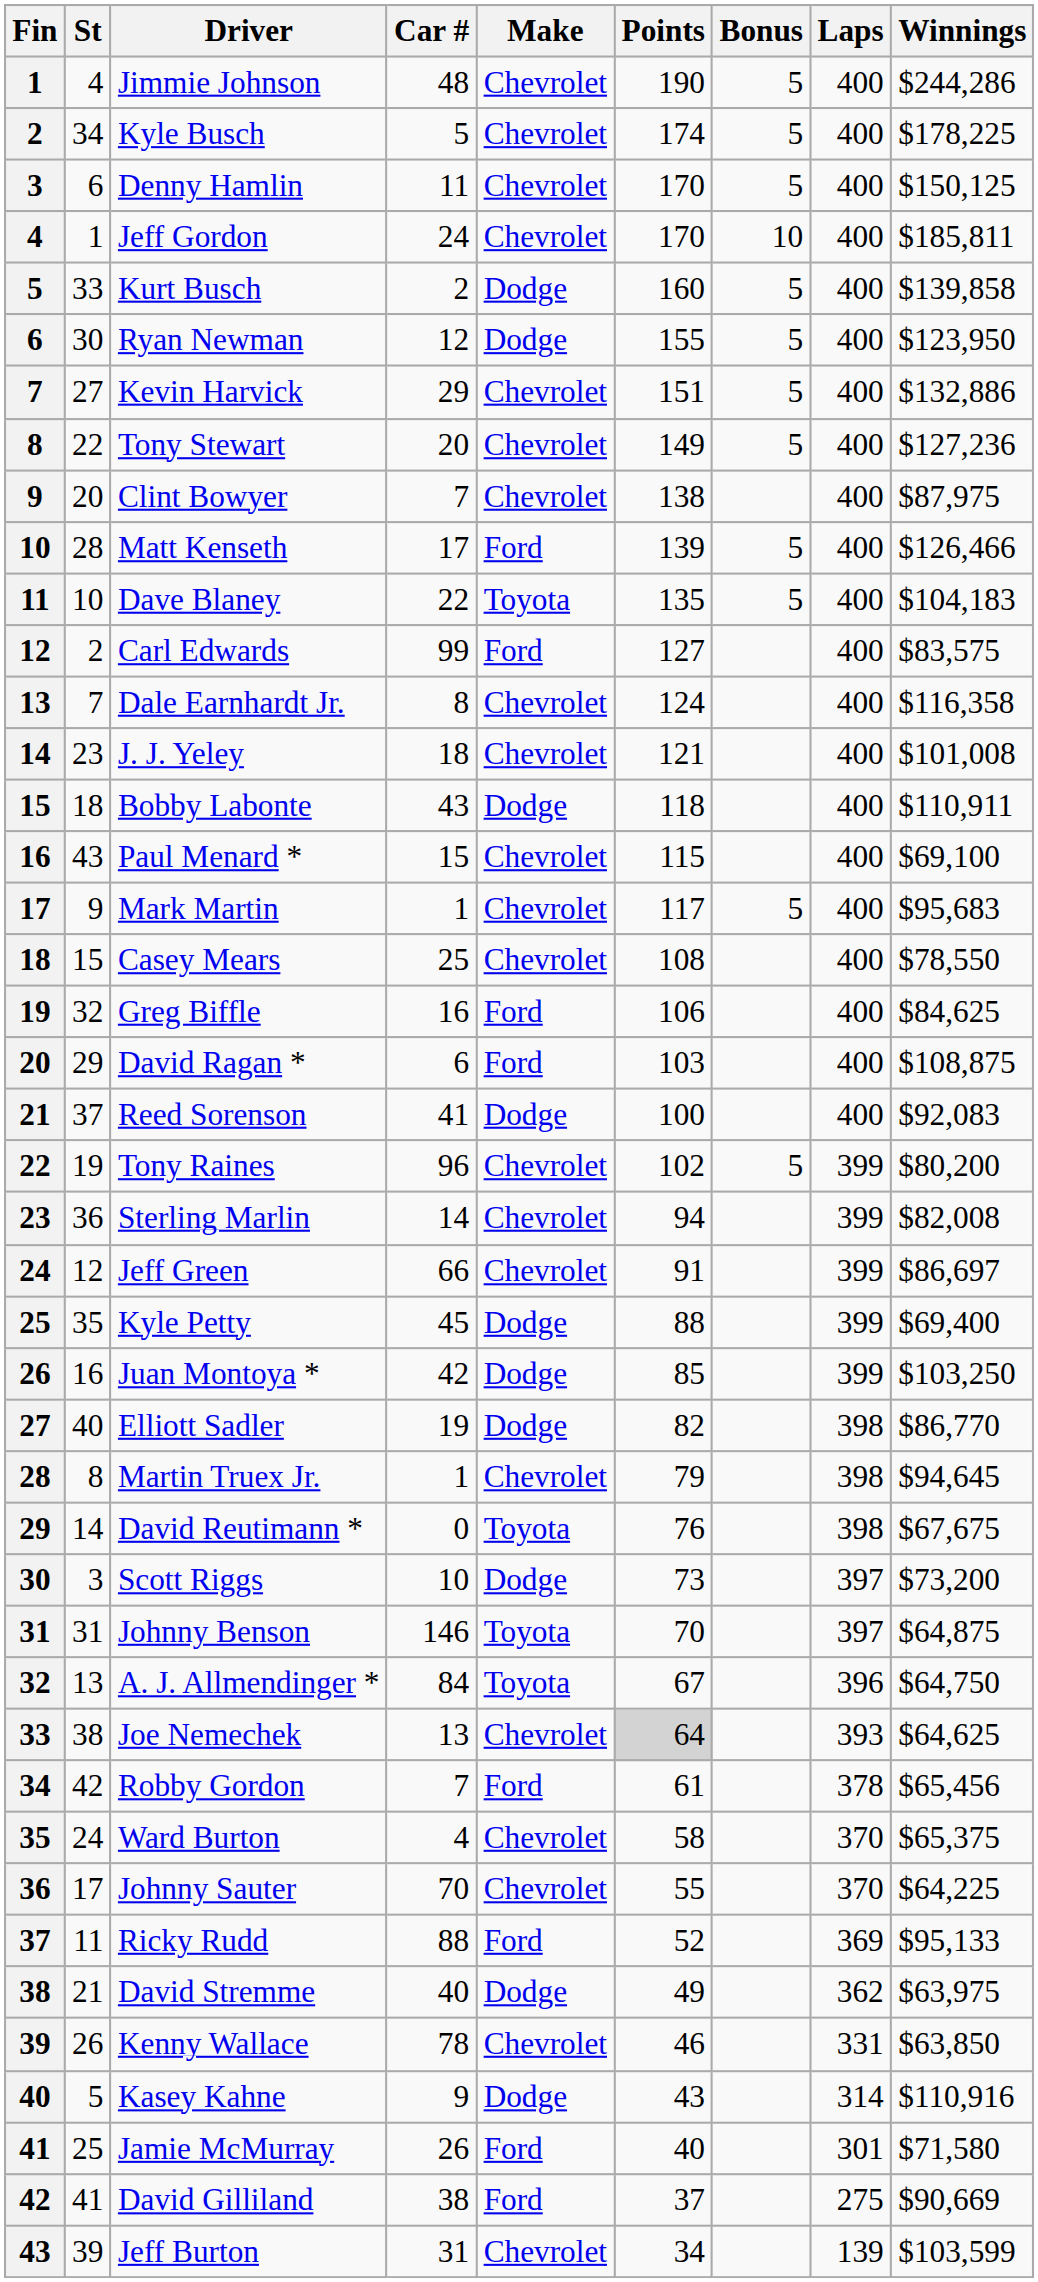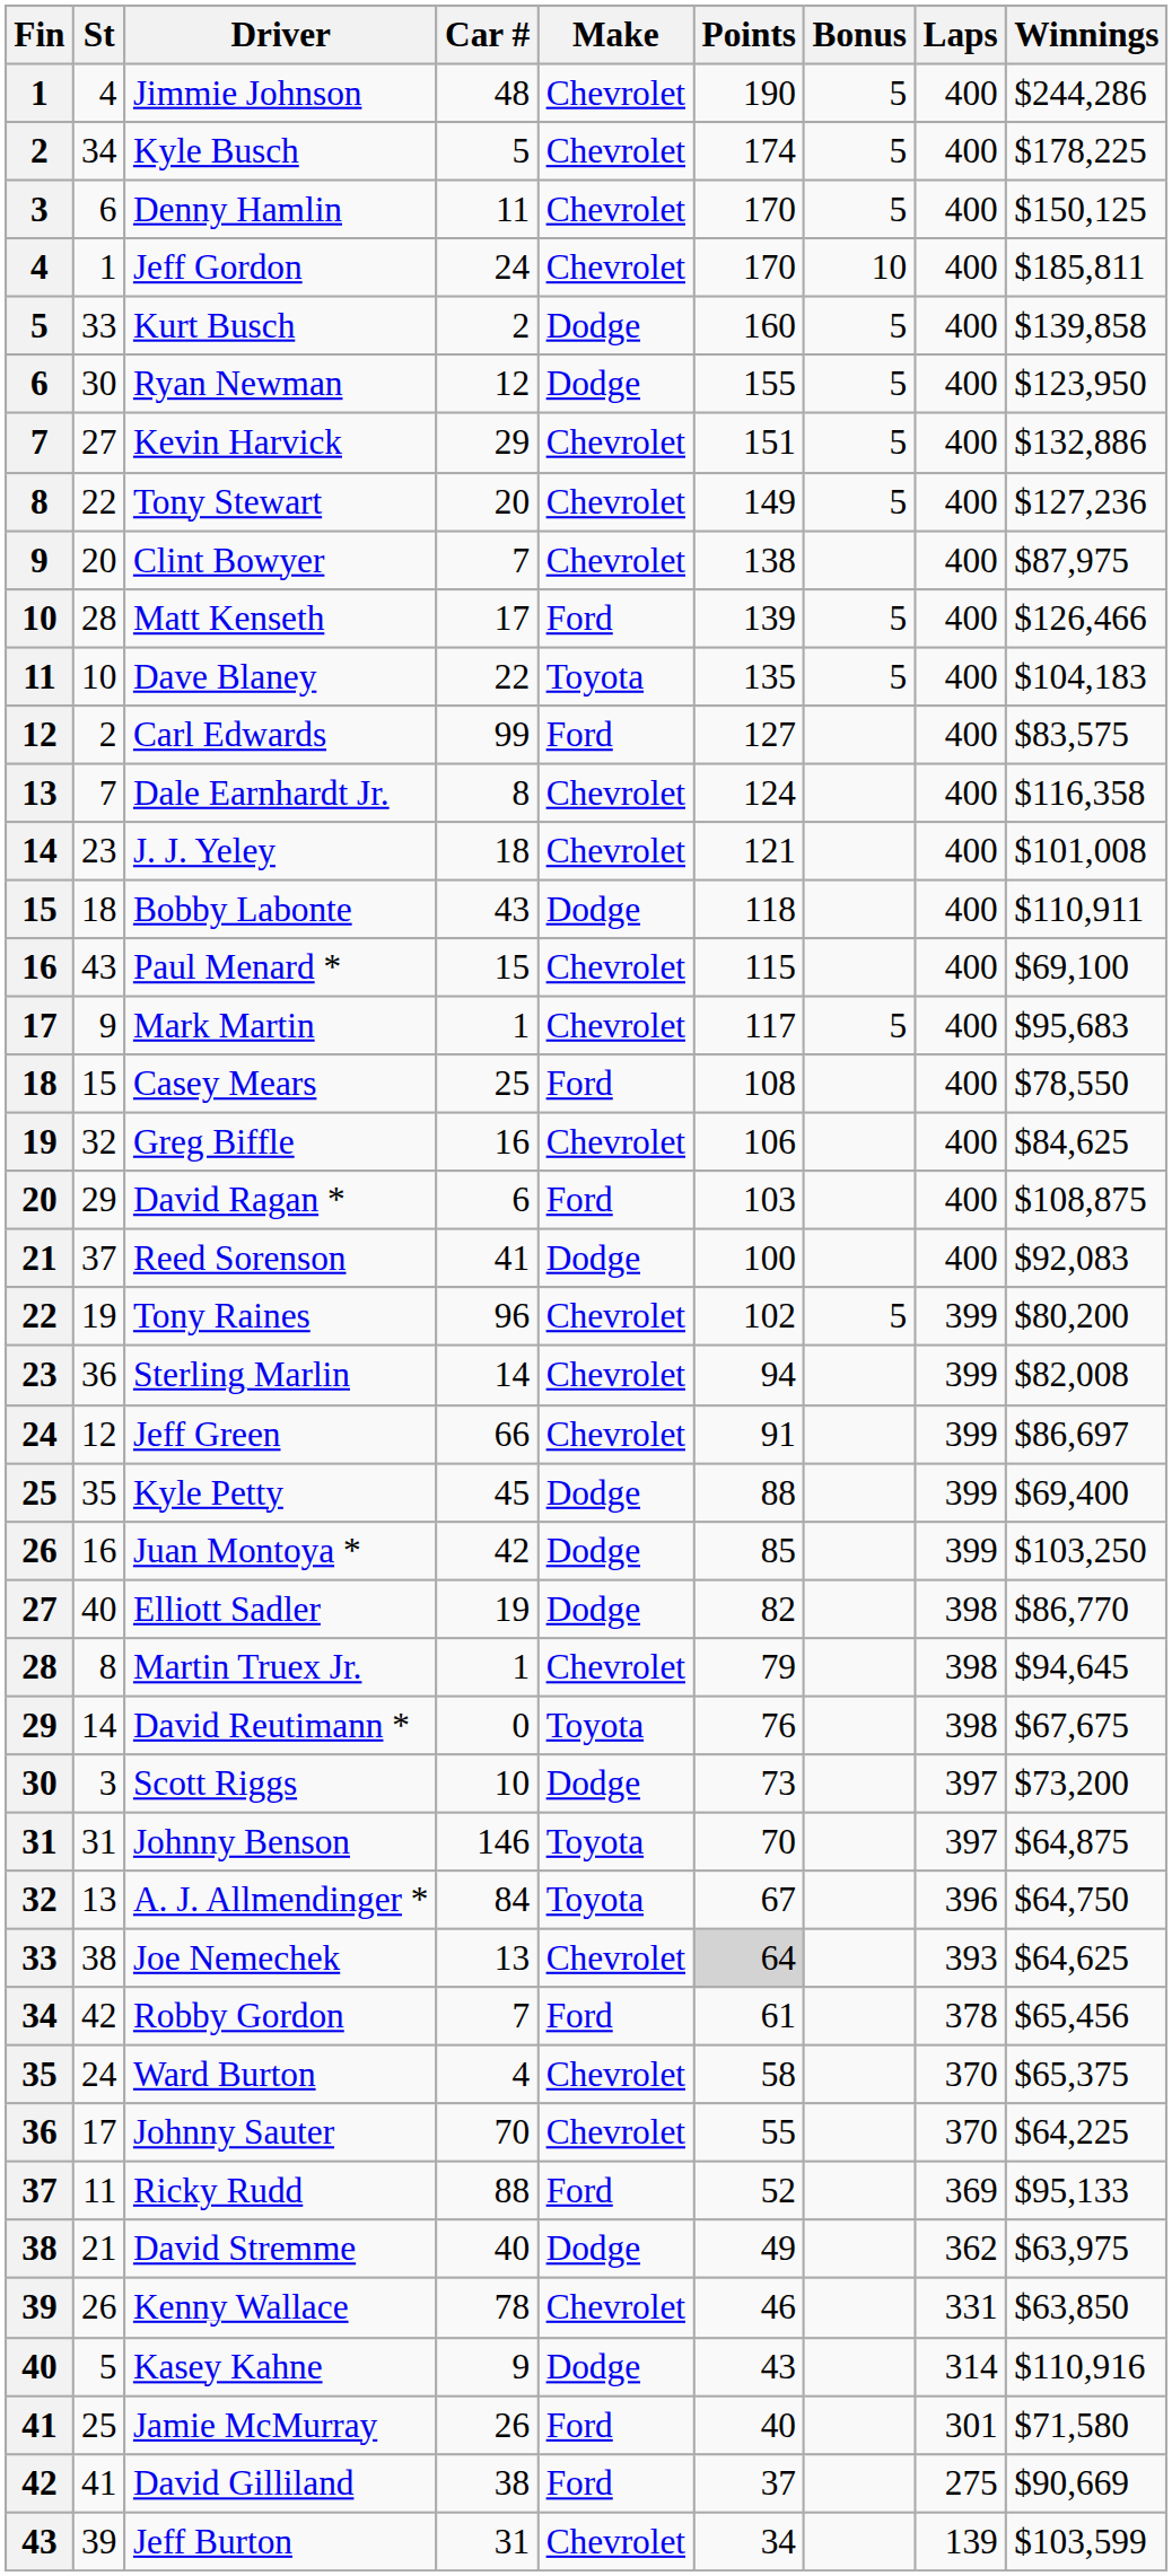Casey Mears | Make: Chevrolet -> Ford
Greg Biffle | Make: Ford -> Chevrolet
